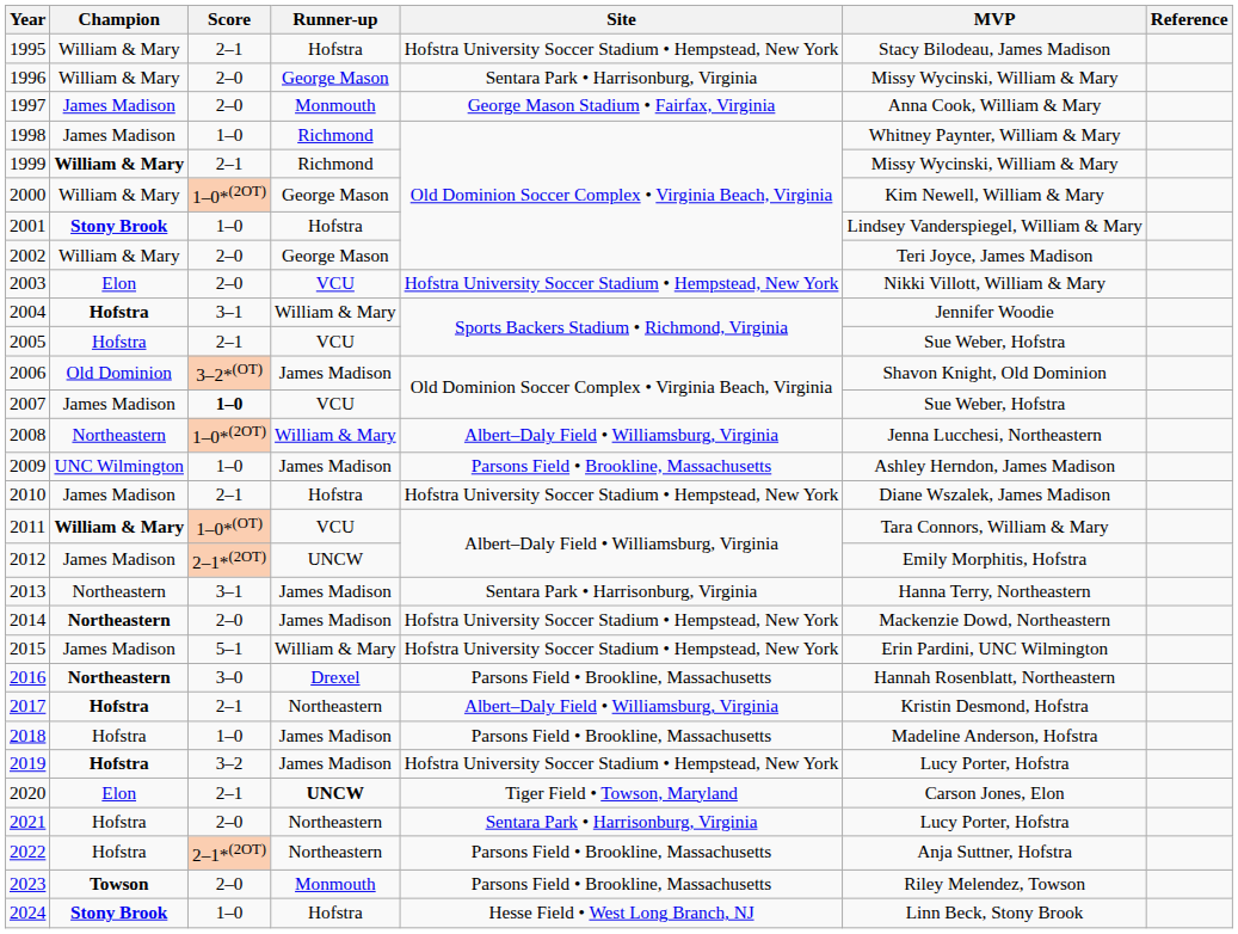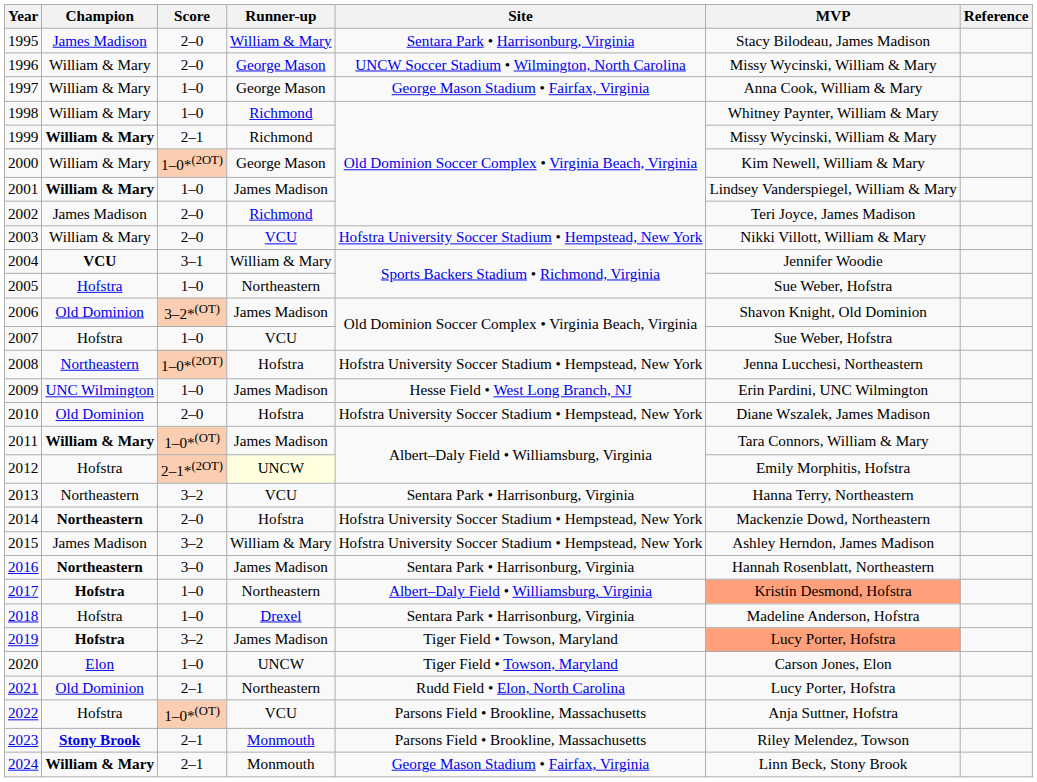1995 | Champion: William & Mary -> James Madison
1995 | Score: 2–1 -> 2–0
1995 | Runner-up: Hofstra -> William & Mary
1995 | Site: Hofstra University Soccer Stadium • Hempstead, New York -> Sentara Park • Harrisonburg, Virginia
1996 | Site: Sentara Park • Harrisonburg, Virginia -> UNCW Soccer Stadium • Wilmington, North Carolina
1997 | Champion: James Madison -> William & Mary
1997 | Score: 2–0 -> 1–0
1997 | Runner-up: Monmouth -> George Mason
1998 | Champion: James Madison -> William & Mary
2001 | Champion: Stony Brook -> William & Mary
2001 | Runner-up: Hofstra -> James Madison
2002 | Champion: William & Mary -> James Madison
2002 | Runner-up: George Mason -> Richmond
2003 | Champion: Elon -> William & Mary
2004 | Champion: Hofstra -> VCU
2005 | Score: 2–1 -> 1–0
2005 | Runner-up: VCU -> Northeastern
2007 | Champion: James Madison -> Hofstra
2007 | Score: bold -> normal
2008 | Runner-up: William & Mary -> Hofstra
2008 | Site: Albert–Daly Field • Williamsburg, Virginia -> Hofstra University Soccer Stadium • Hempstead, New York
2009 | Site: Parsons Field • Brookline, Massachusetts -> Hesse Field • West Long Branch, NJ
2009 | MVP: Ashley Herndon, James Madison -> Erin Pardini, UNC Wilmington
2010 | Champion: James Madison -> Old Dominion
2010 | Score: 2–1 -> 2–0
2011 | Runner-up: VCU -> James Madison
2012 | Champion: James Madison -> Hofstra
2012 | Runner-up: no background -> lightyellow background
2013 | Score: 3–1 -> 3–2
2013 | Runner-up: James Madison -> VCU
2014 | Runner-up: James Madison -> Hofstra
2015 | Score: 5–1 -> 3–2
2015 | MVP: Erin Pardini, UNC Wilmington -> Ashley Herndon, James Madison
2016 | Runner-up: Drexel -> James Madison
2016 | Site: Parsons Field • Brookline, Massachusetts -> Sentara Park • Harrisonburg, Virginia
2017 | Score: 2–1 -> 1–0
2017 | MVP: no background -> lightsalmon background
2018 | Runner-up: James Madison -> Drexel
2018 | Site: Parsons Field • Brookline, Massachusetts -> Sentara Park • Harrisonburg, Virginia
2019 | Site: Hofstra University Soccer Stadium • Hempstead, New York -> Tiger Field • Towson, Maryland
2019 | MVP: no background -> lightsalmon background
2020 | Score: 2–1 -> 1–0
2020 | Runner-up: bold -> normal
2021 | Champion: Hofstra -> Old Dominion
2021 | Score: 2–0 -> 2–1
2021 | Site: Sentara Park • Harrisonburg, Virginia -> Rudd Field • Elon, North Carolina
2022 | Score: 2–1*(2OT) -> 1–0*(OT)
2022 | Runner-up: Northeastern -> VCU
2023 | Champion: Towson -> Stony Brook
2023 | Score: 2–0 -> 2–1
2024 | Champion: Stony Brook -> William & Mary
2024 | Score: 1–0 -> 2–1
2024 | Runner-up: Hofstra -> Monmouth
2024 | Site: Hesse Field • West Long Branch, NJ -> George Mason Stadium • Fairfax, Virginia
